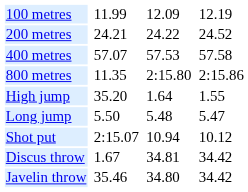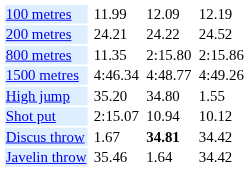- row: 400 metres | 57.07 | 57.53 | 57.58
+ row: 1500 metres | 4:46.34 | 4:48.77 | 4:49.26
High jump | column 5: 1.64 -> 34.80
- row: Long jump | 5.50 | 5.48 | 5.47
Discus throw | column 5: normal -> bold
Javelin throw | column 5: 34.80 -> 1.64
